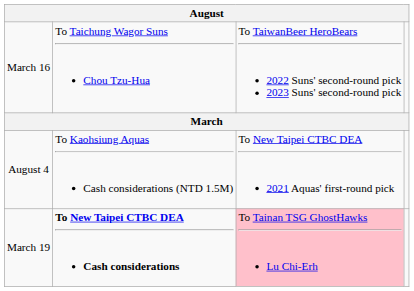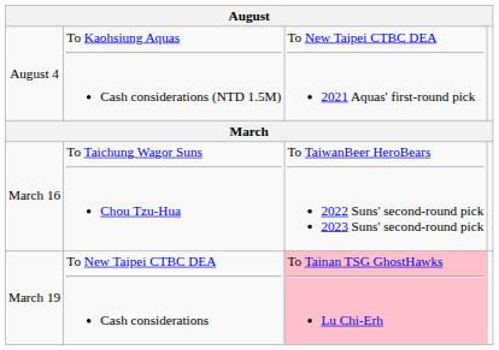rows swapped: August 4 <-> March 16
March 19 | column 2: bold -> normal
